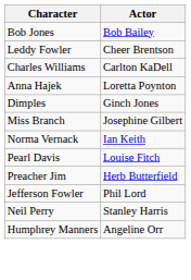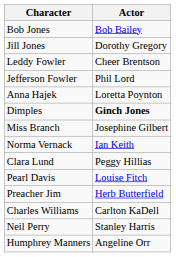+ row: Jill Jones | Dorothy Gregory
rows swapped: Jefferson Fowler <-> Charles Williams
Dimples | Actor: normal -> bold
+ row: Clara Lund | Peggy Hillias
